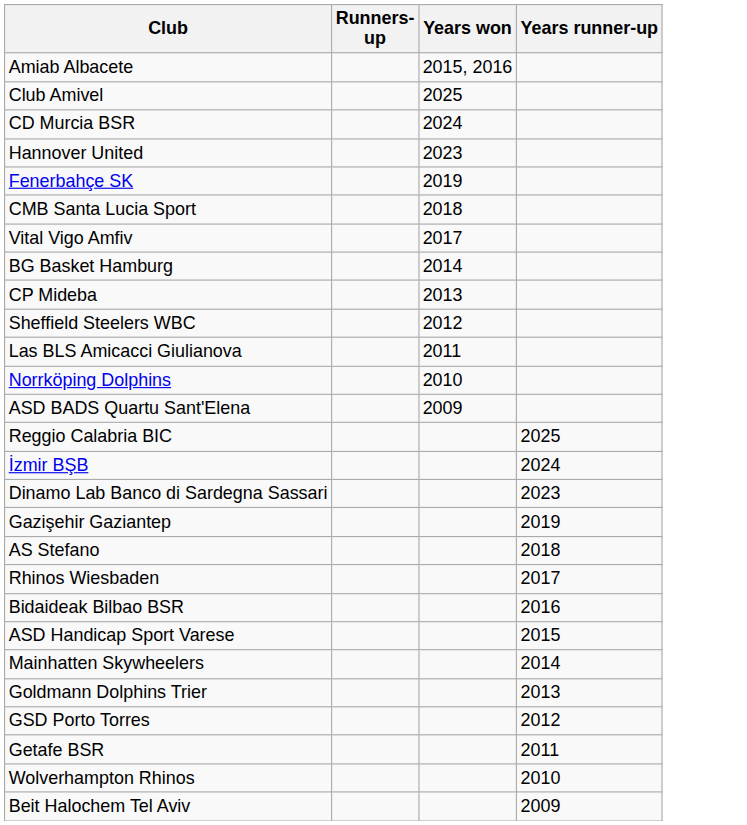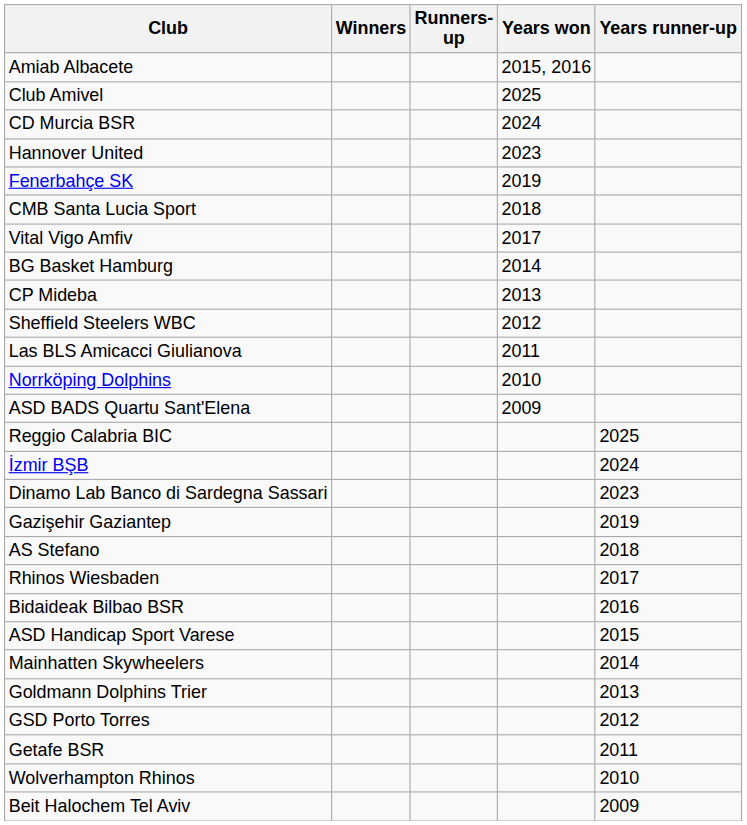+ column: Winners
